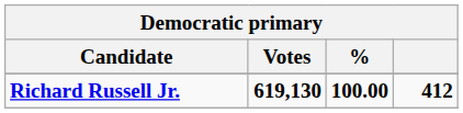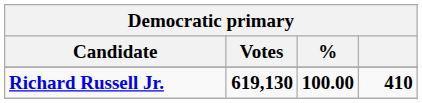Richard Russell Jr. | column 4: 412 -> 410
